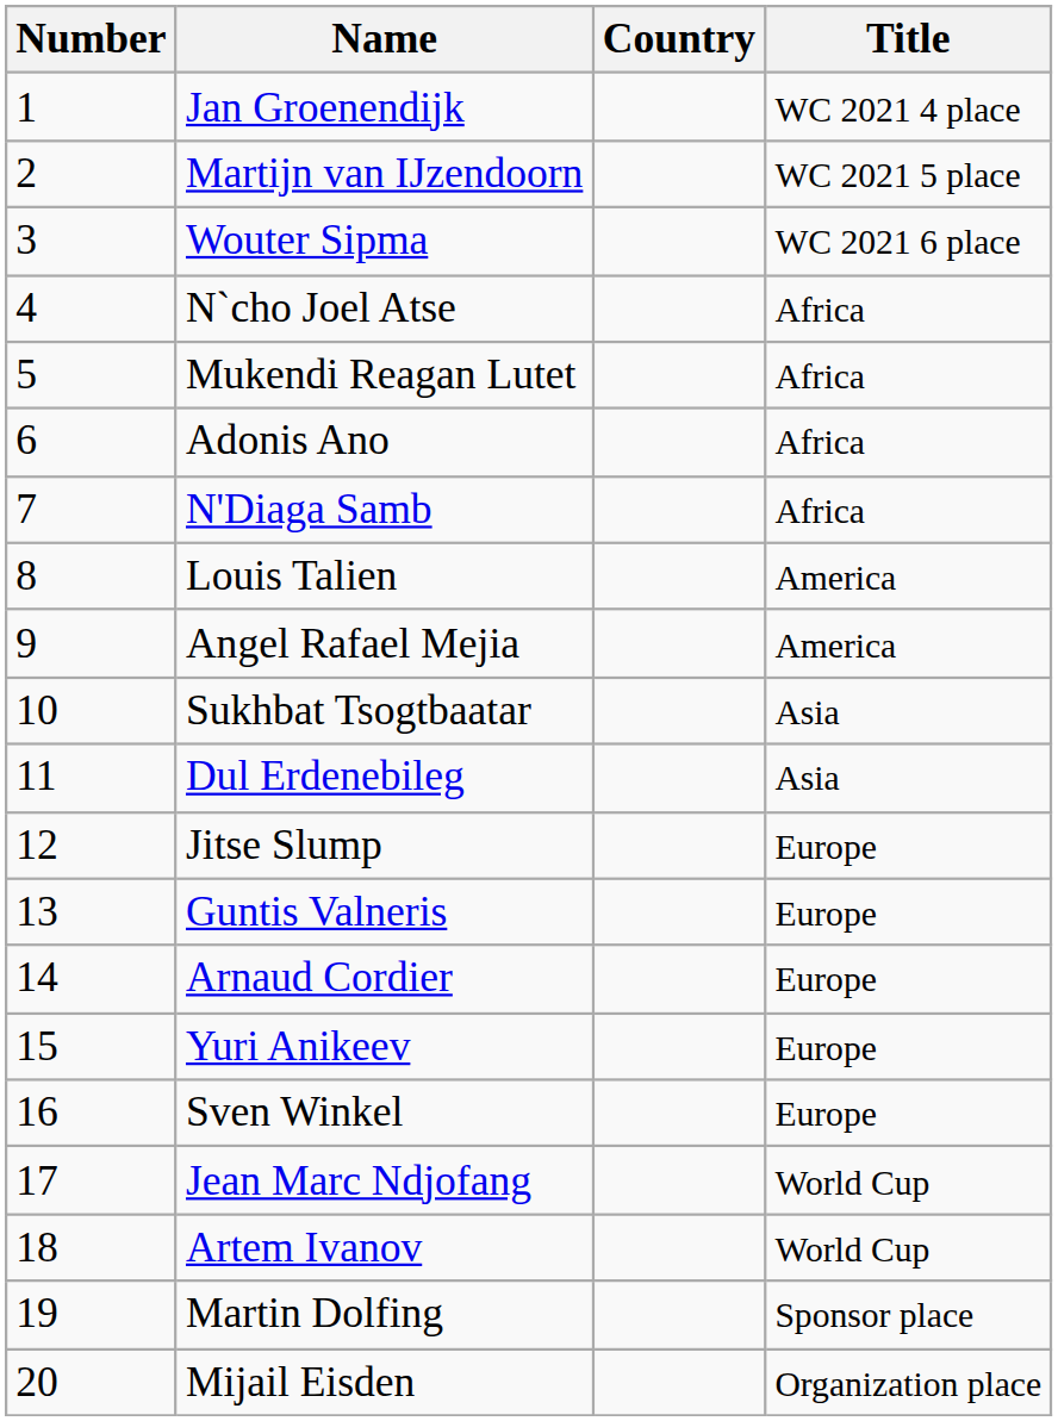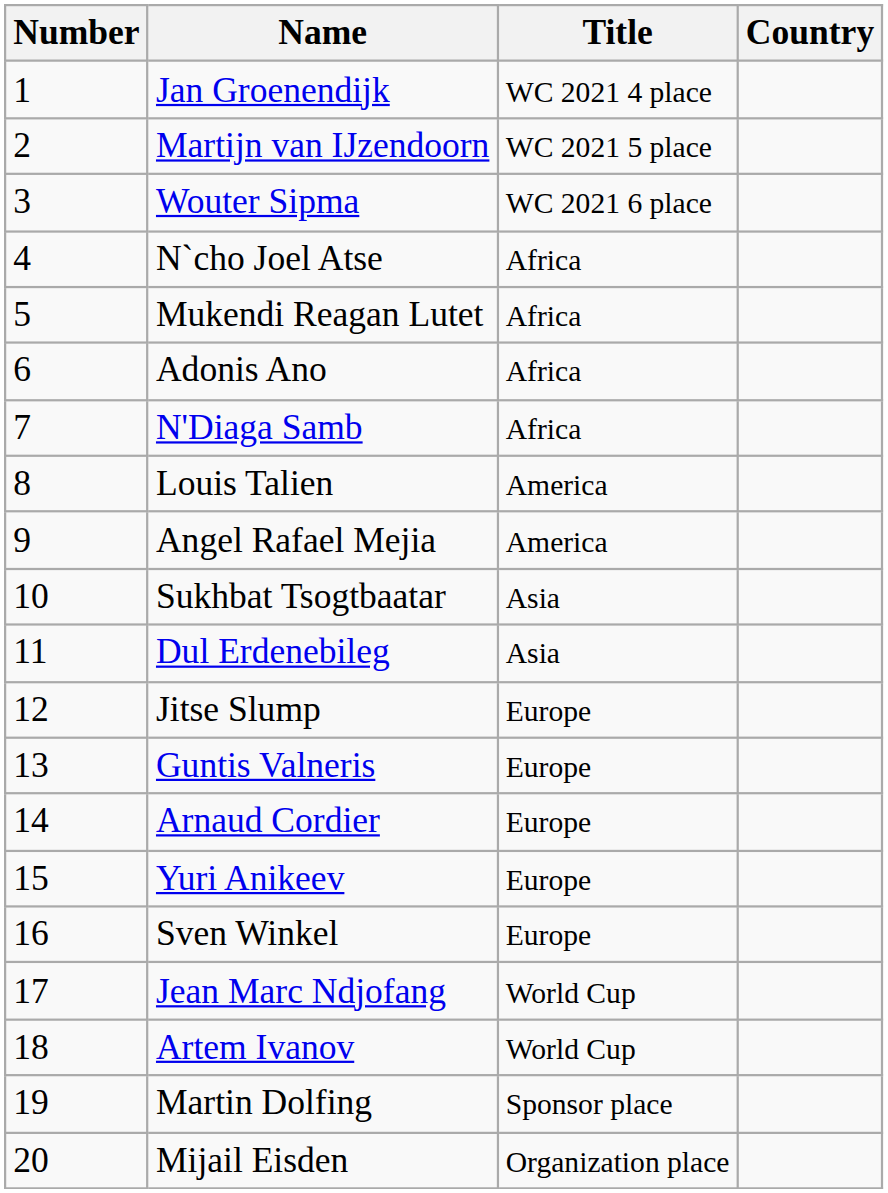columns swapped: Country <-> Title
